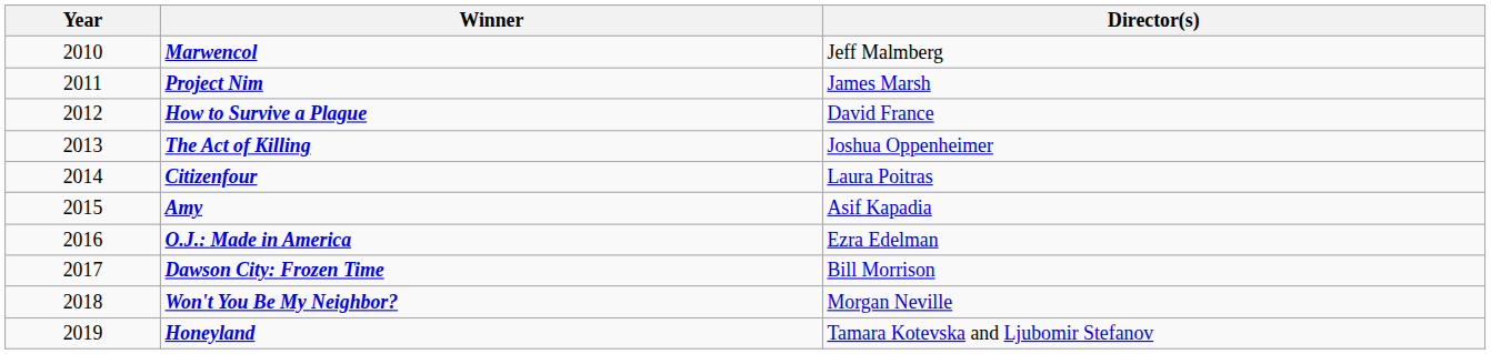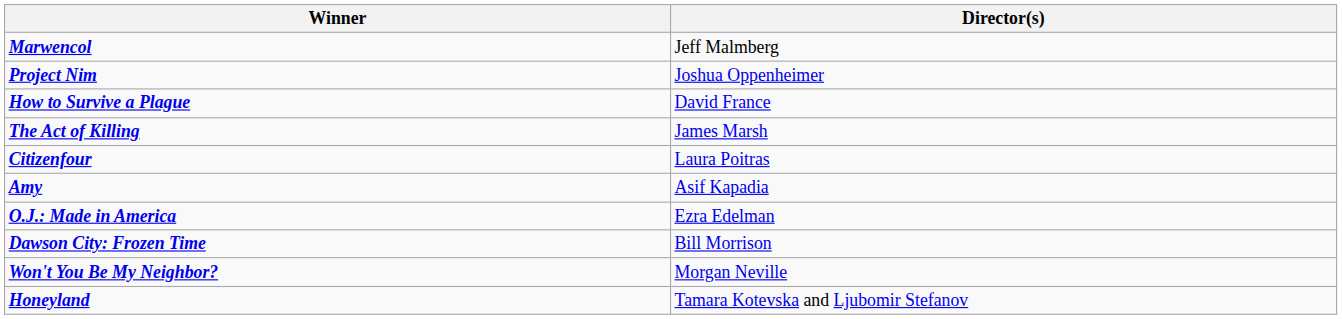- column: Year | 2010 | 2011 | 2012 | 2013 | 2014 | 2015 | 2016 | 2017 | 2018 | 2019
Project Nim | Director(s): James Marsh -> Joshua Oppenheimer
The Act of Killing | Director(s): Joshua Oppenheimer -> James Marsh
